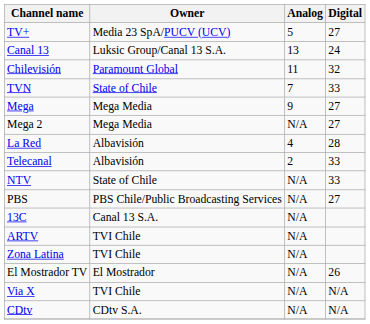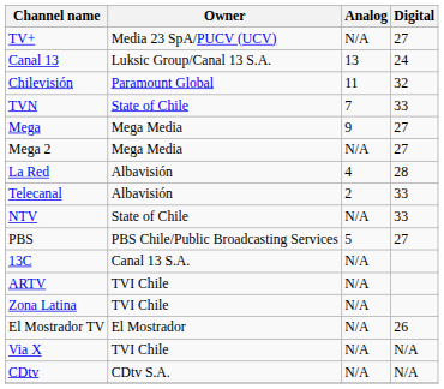TV+ | Analog: 5 -> N/A
PBS | Analog: N/A -> 5
